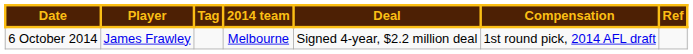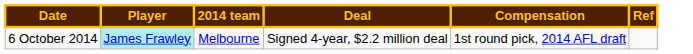- column: Tag
6 October 2014 | Player: no background -> paleturquoise background
